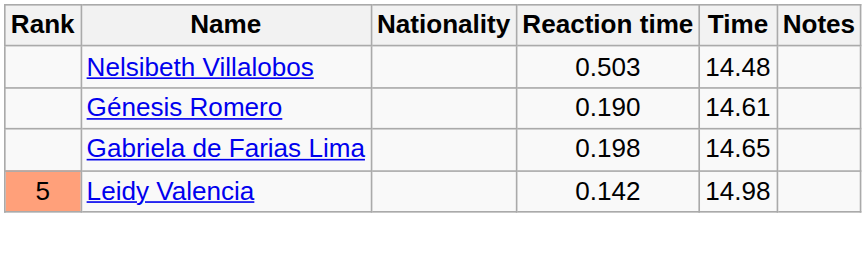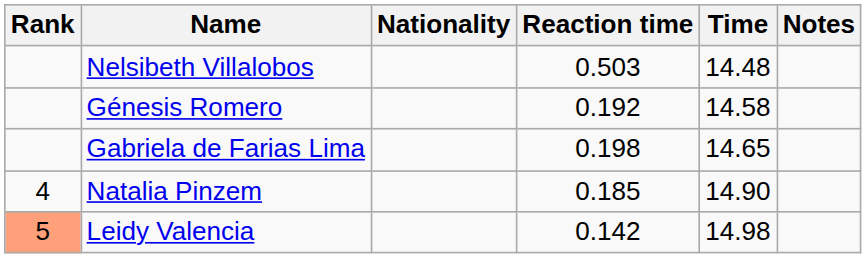Génesis Romero | Reaction time: 0.190 -> 0.192
Génesis Romero | Time: 14.61 -> 14.58
+ row: 4 | Natalia Pinzem | 0.185 | 14.90
